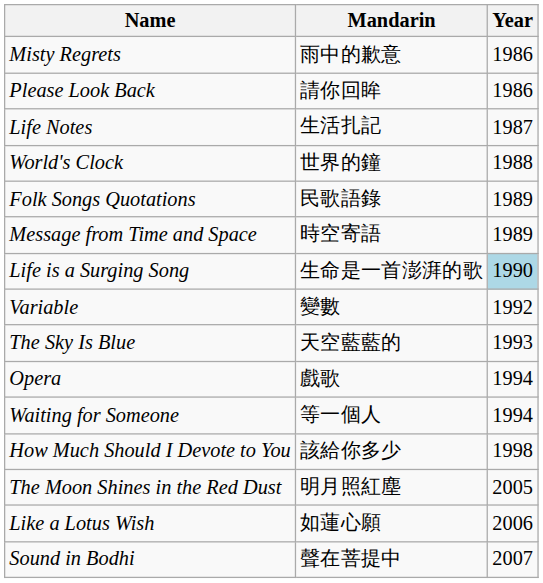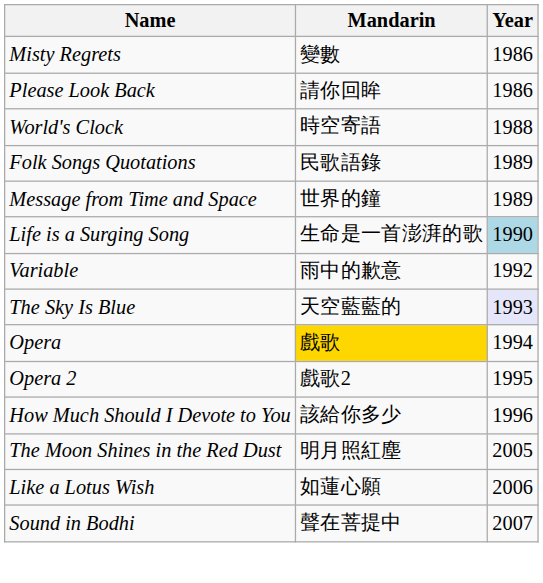Misty Regrets | Mandarin: 雨中的歉意 -> 變數
- row: Life Notes | 生活扎記 | 1987
World's Clock | Mandarin: 世界的鐘 -> 時空寄語
Message from Time and Space | Mandarin: 時空寄語 -> 世界的鐘
Variable | Mandarin: 變數 -> 雨中的歉意
The Sky Is Blue | Year: no background -> lavender background
Opera | Mandarin: no background -> gold background
- row: Waiting for Someone | 等一個人 | 1994
+ row: Opera 2 | 戲歌2 | 1995
How Much Should I Devote to You | Year: 1998 -> 1996
